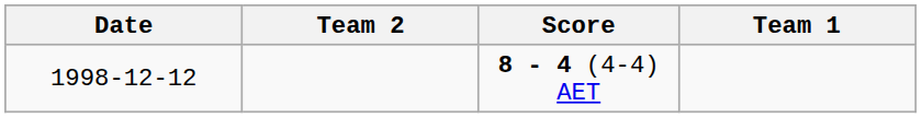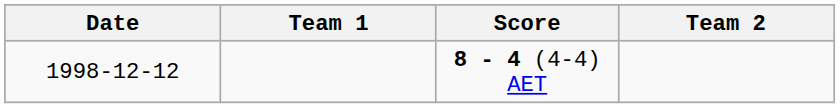columns swapped: Team 1 <-> Team 2
